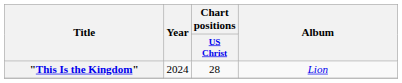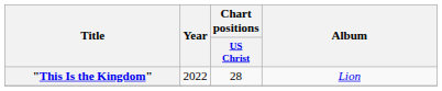"This Is the Kingdom" | Year: 2024 -> 2022
